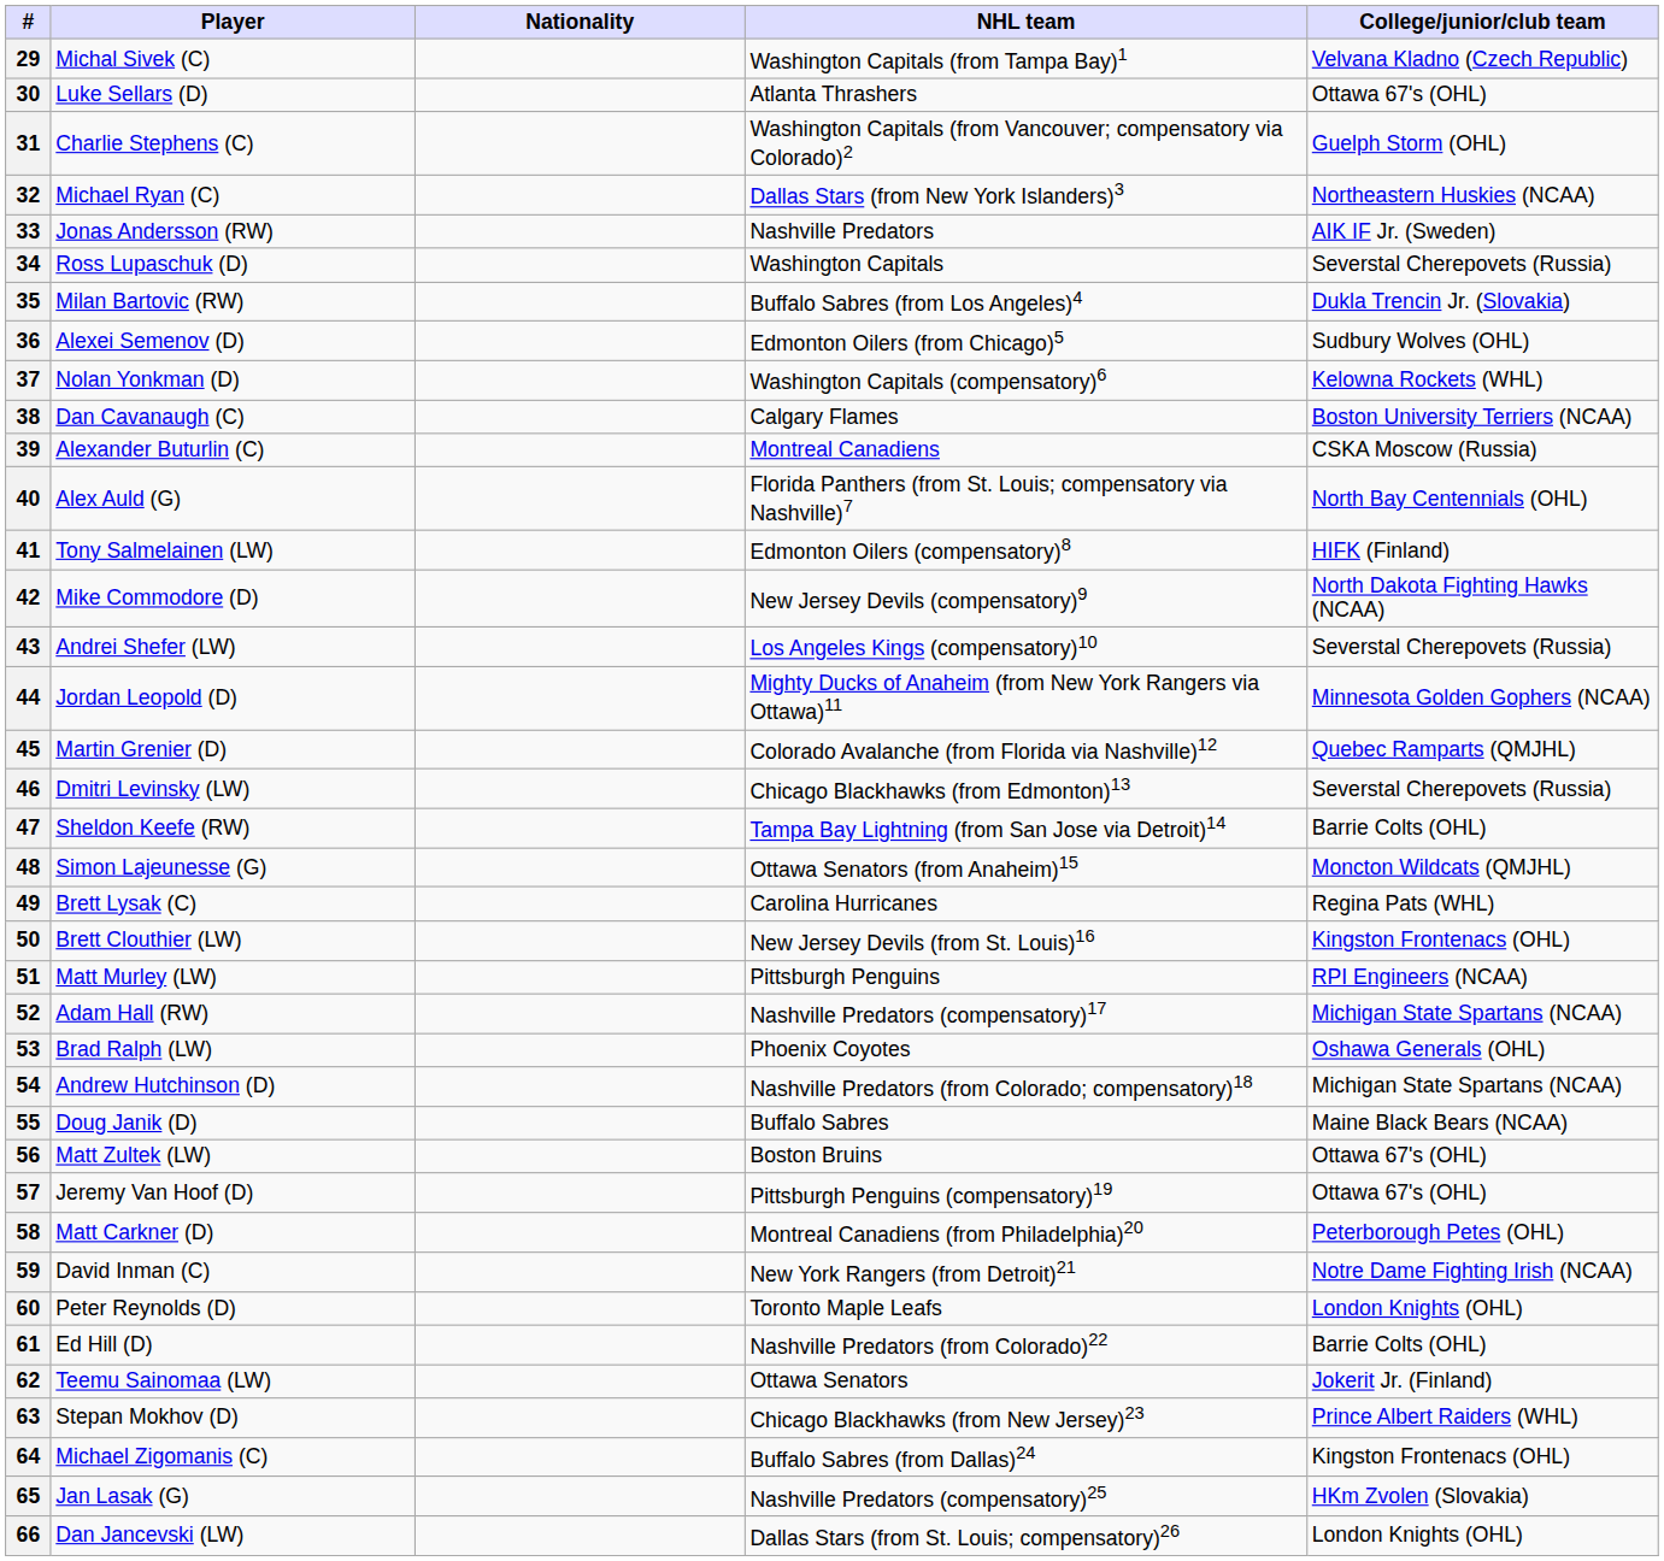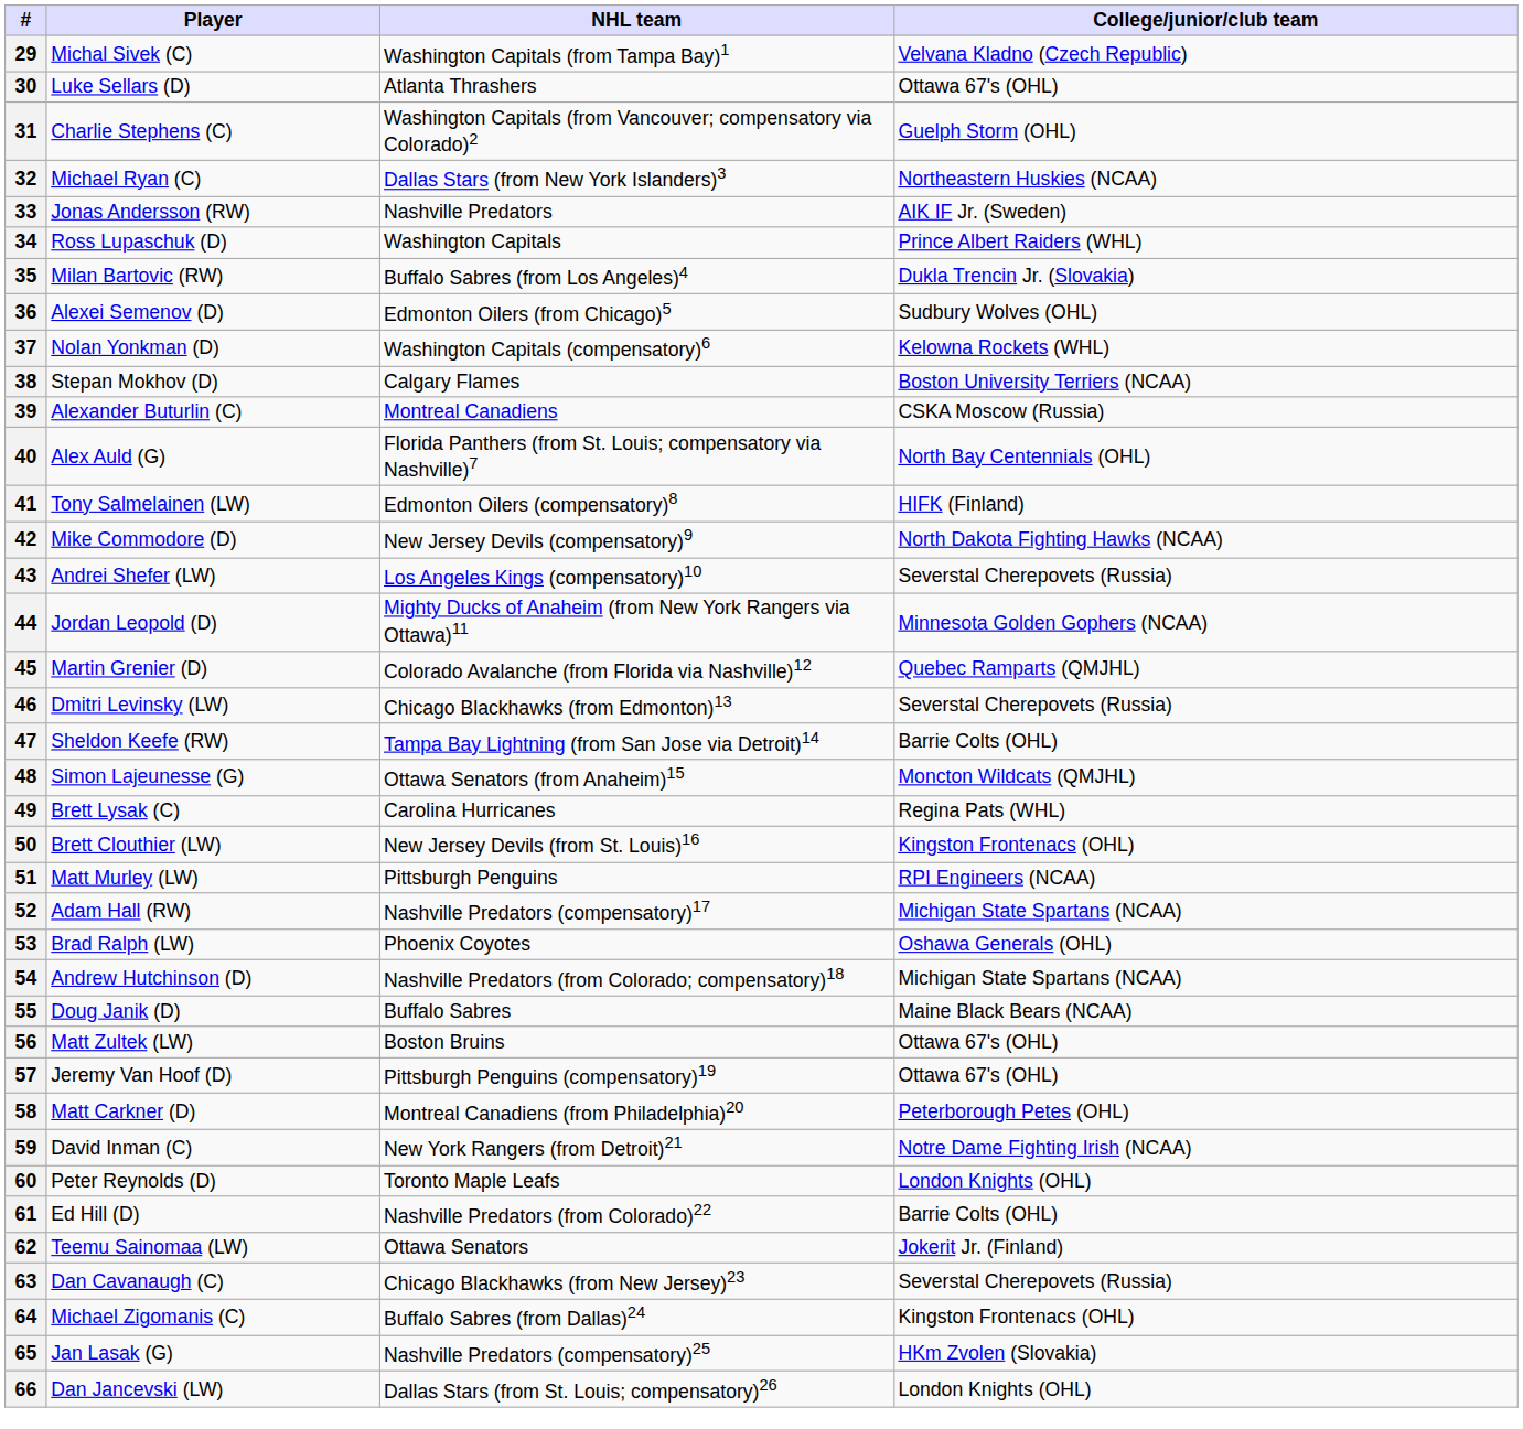- column: Nationality
34 | College/junior/club team: Severstal Cherepovets (Russia) -> Prince Albert Raiders (WHL)
38 | Player: Dan Cavanaugh (C) -> Stepan Mokhov (D)
63 | Player: Stepan Mokhov (D) -> Dan Cavanaugh (C)
63 | College/junior/club team: Prince Albert Raiders (WHL) -> Severstal Cherepovets (Russia)
